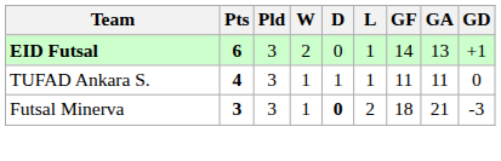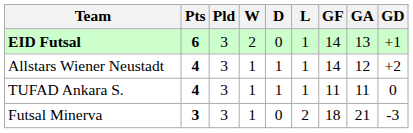+ row: Allstars Wiener Neustadt | 4 | 3 | 1 | 1 | 1 | 14 | 12 | +2
Futsal Minerva | D: bold -> normal
